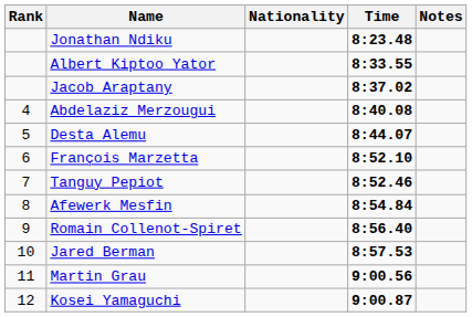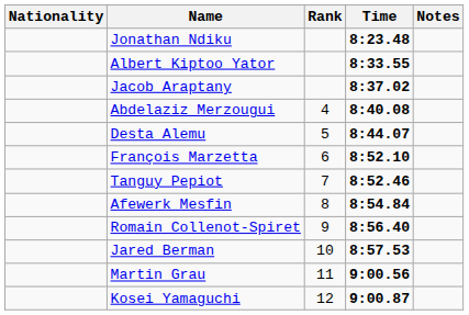columns swapped: Rank <-> Nationality
